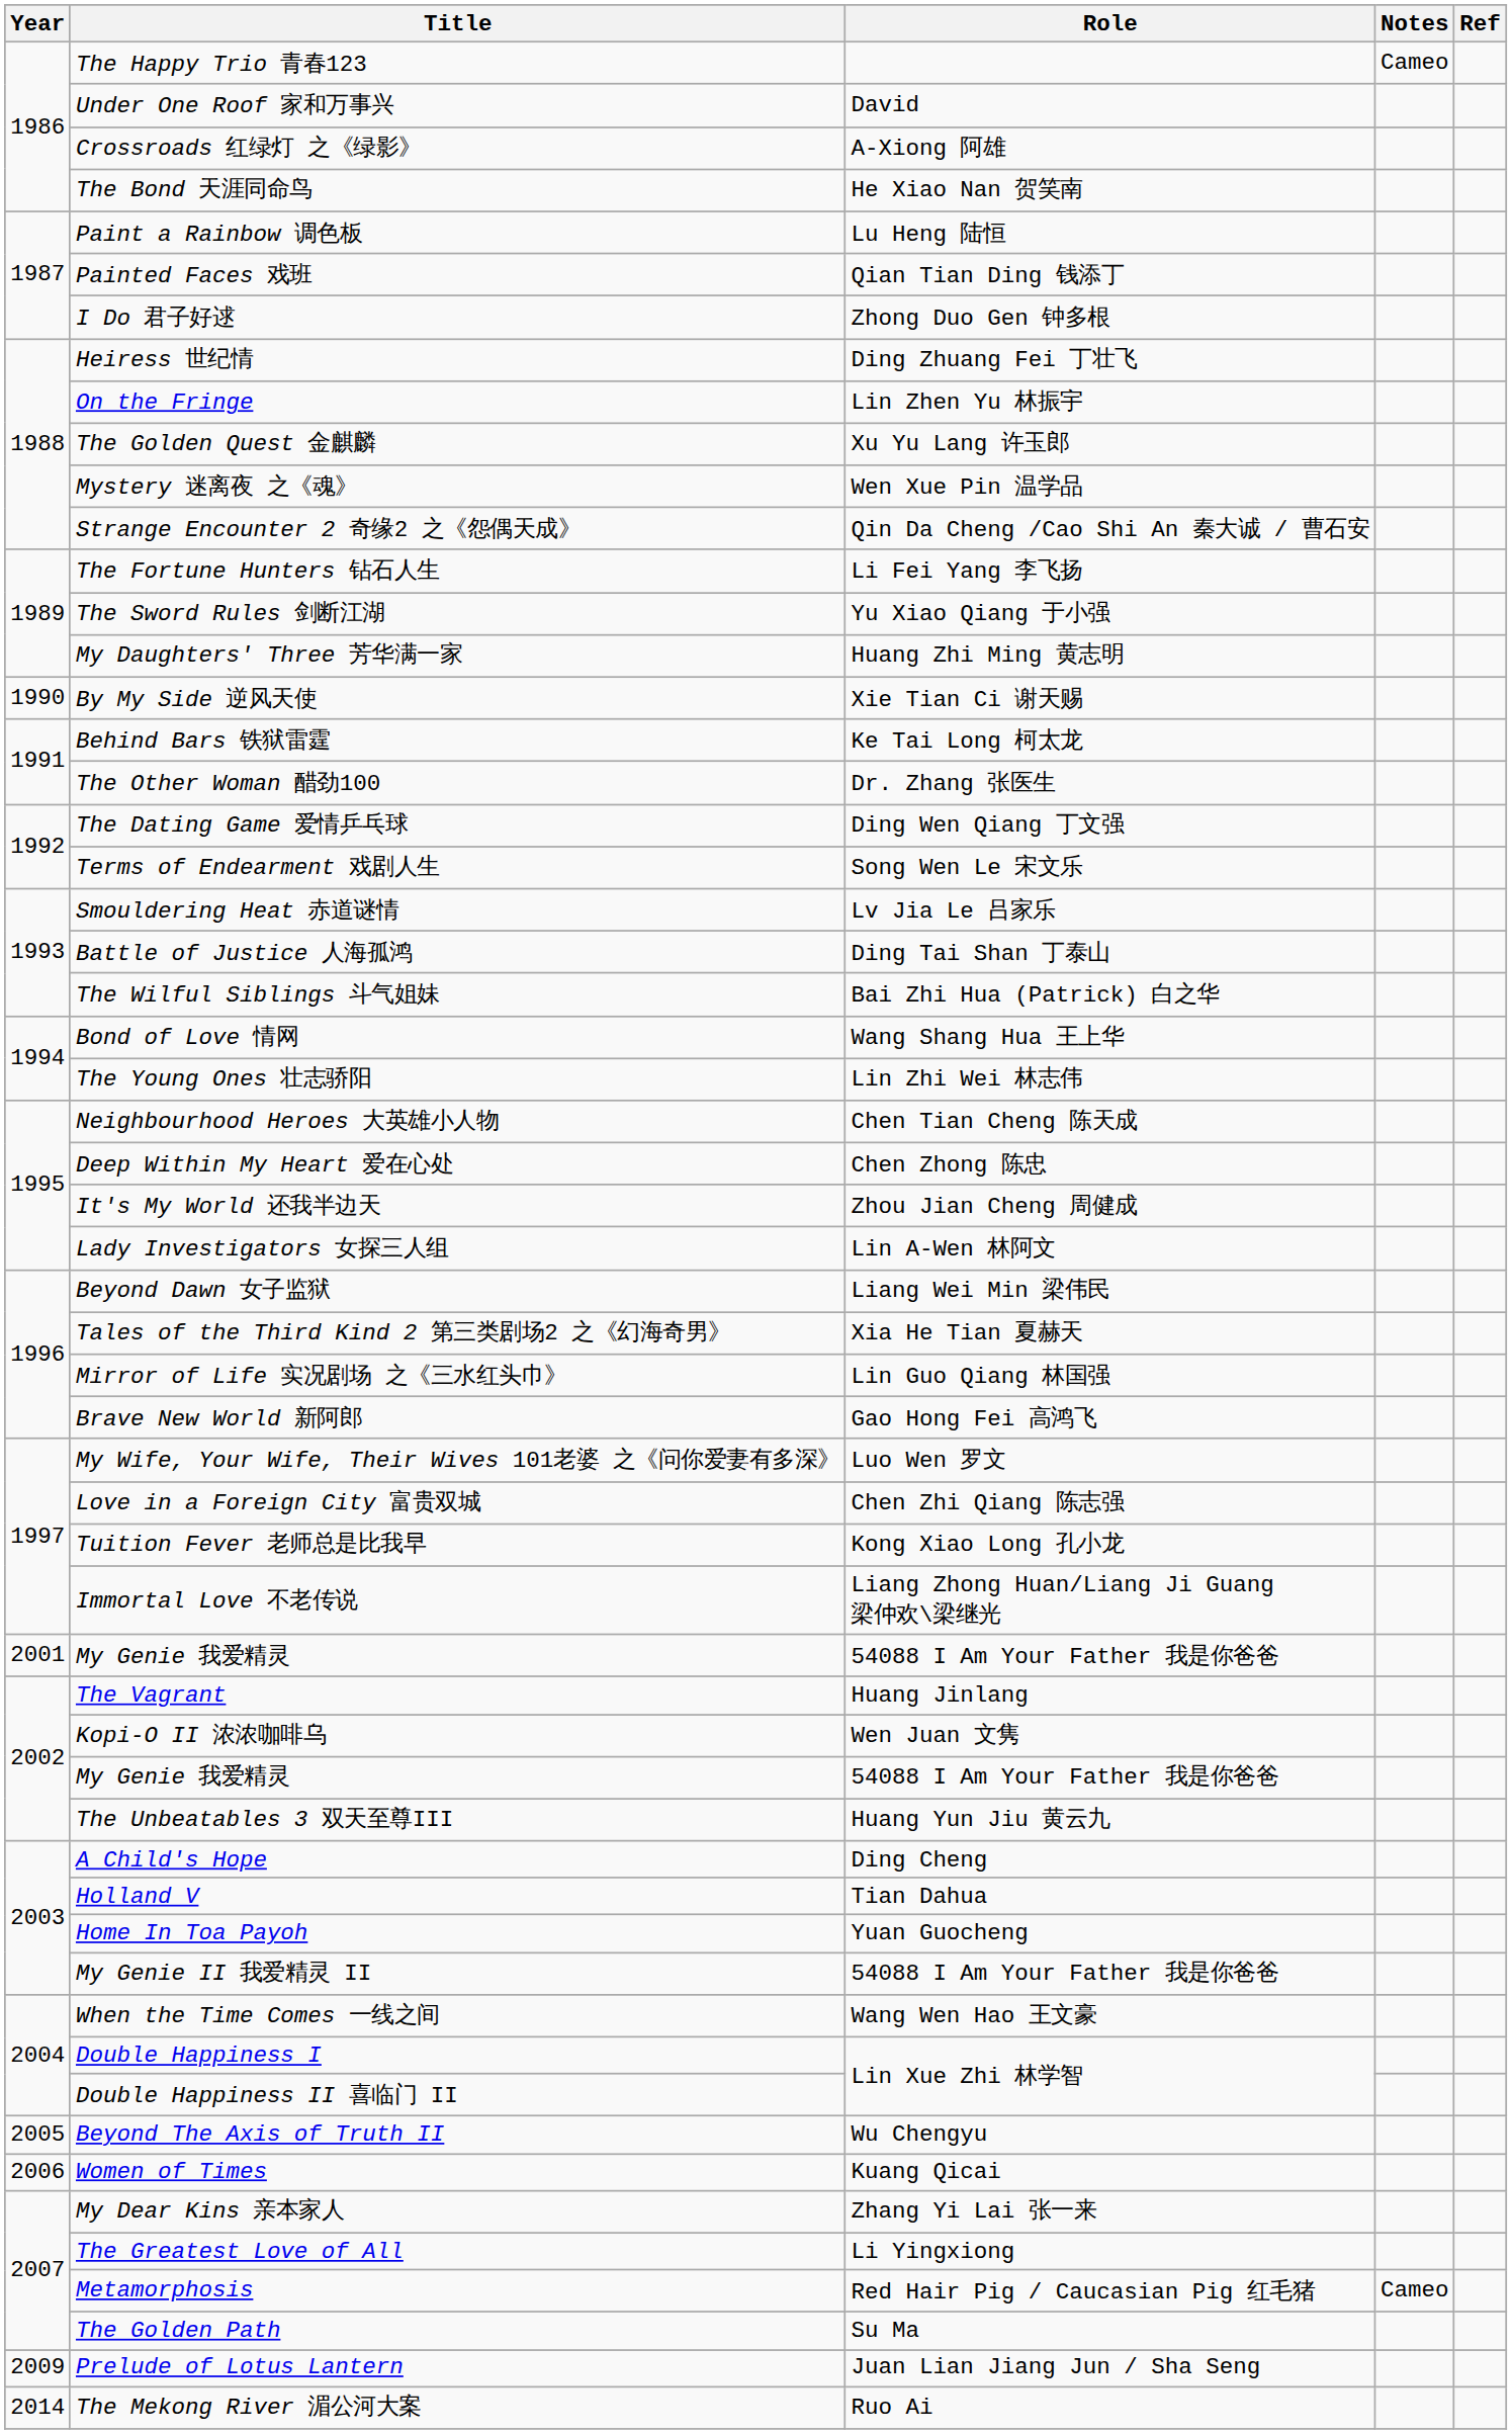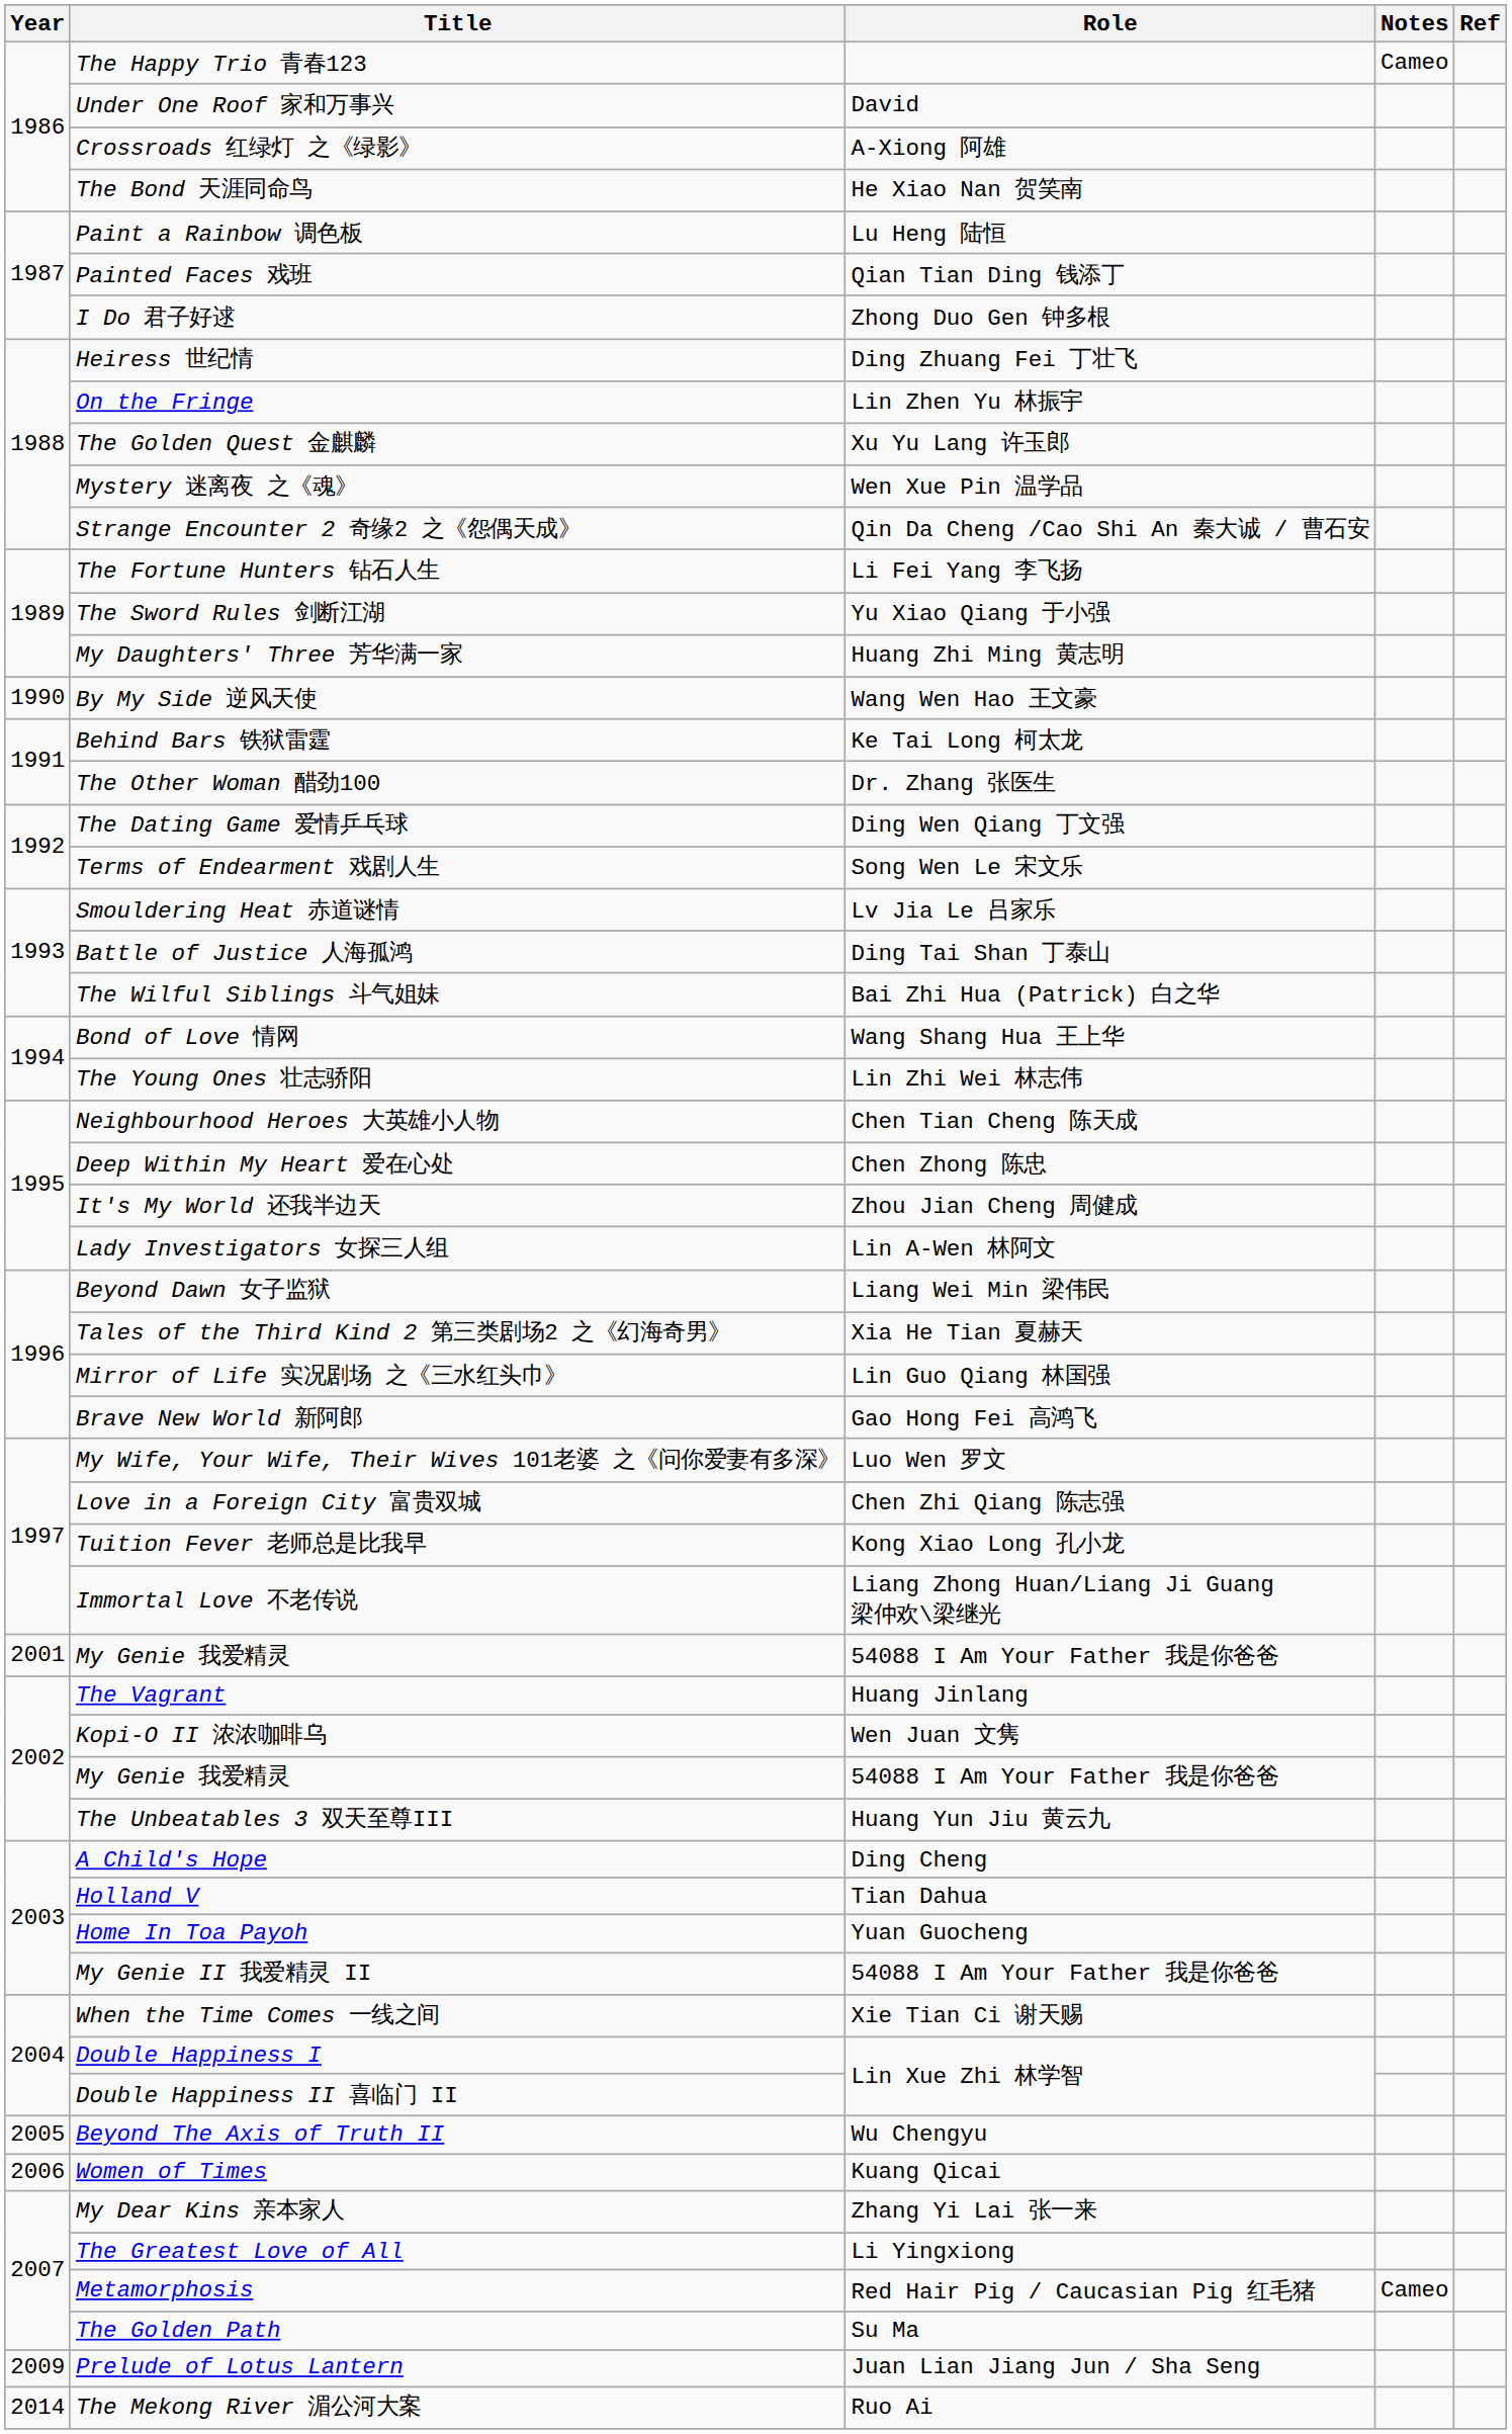By My Side 逆风天使 | Role: Xie Tian Ci 谢天赐 -> Wang Wen Hao 王文豪
When the Time Comes 一线之间 | Role: Wang Wen Hao 王文豪 -> Xie Tian Ci 谢天赐
